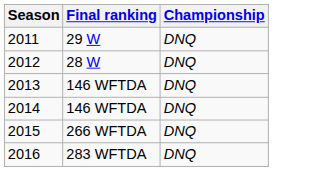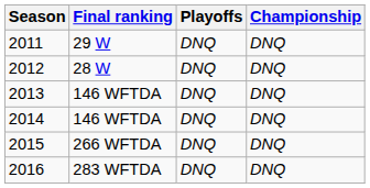+ column: Playoffs | DNQ | DNQ | DNQ | DNQ | DNQ | DNQ
